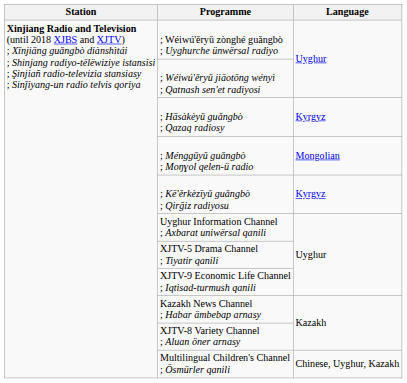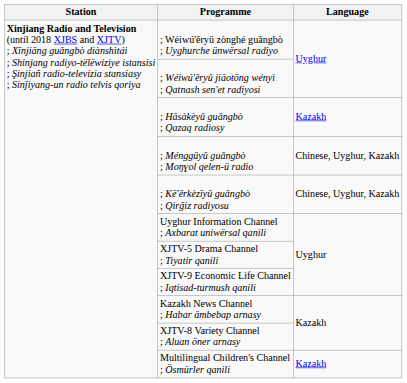; Hāsàkèyǔ guǎngbò ; Qazaq radiosy | Language: Kyrgyz -> Kazakh
; Ménggǔyǔ guǎngbò ; Moŋɣol qelen-ü radio | Language: Mongolian -> Chinese, Uyghur, Kazakh
; Kē'ěrkèzīyǔ guǎngbò ; Qirğiz radiyosu | Language: Kyrgyz -> Chinese, Uyghur, Kazakh
Multilingual Children's Channel ; Ösmürler qanili | Language: Chinese, Uyghur, Kazakh -> Kazakh
